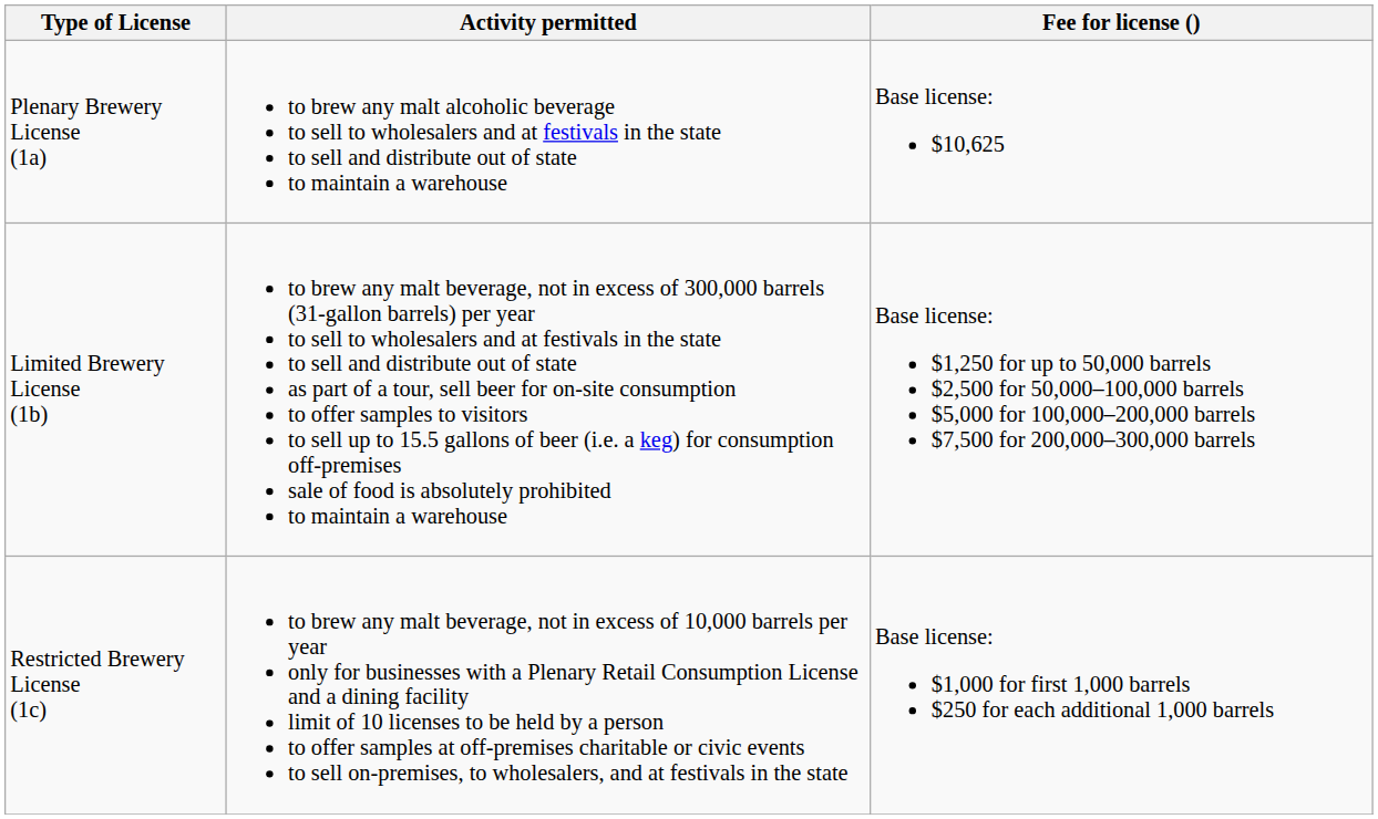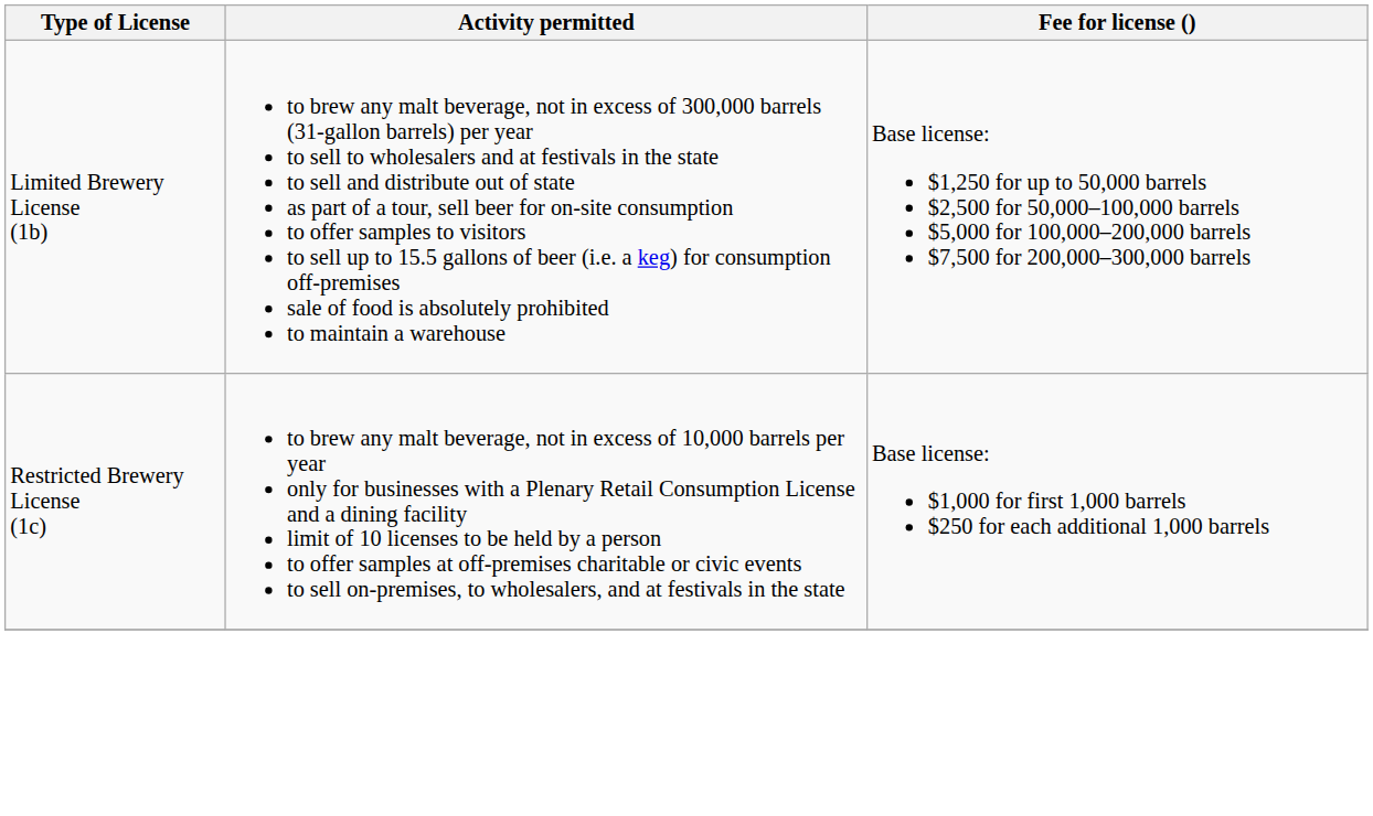- row: Plenary Brewery License (1a) | to brew any malt alcoholic beverage to sell to wholesalers and at festivals in the state to sell and distribute out of state to maintain a warehouse | Base license: $10,625
